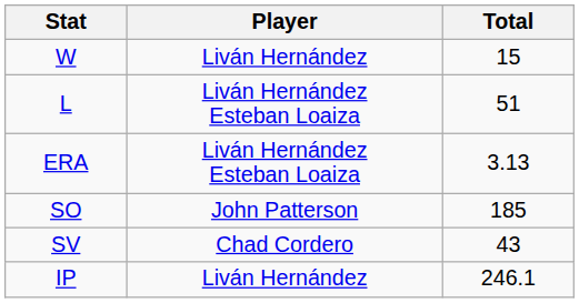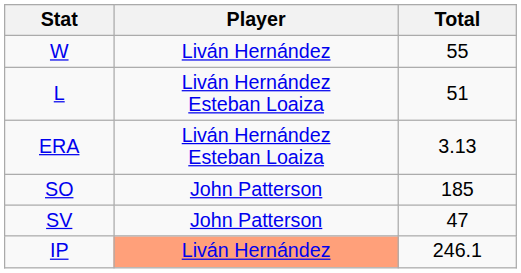W | Total: 15 -> 55
SV | Player: Chad Cordero -> John Patterson
SV | Total: 43 -> 47
IP | Player: no background -> lightsalmon background
